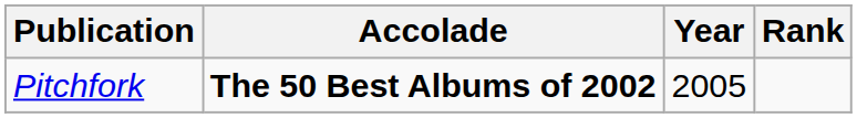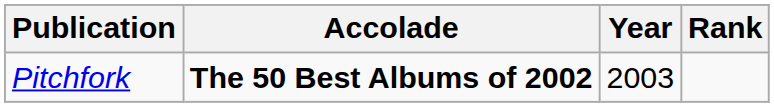Pitchfork | Year: 2005 -> 2003
